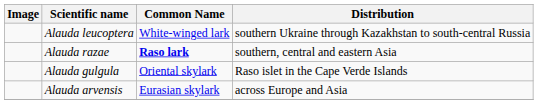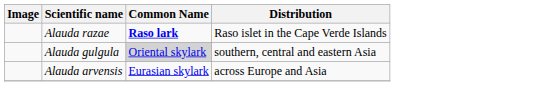- row: Alauda leucoptera | White-winged lark | southern Ukraine through Kazakhstan to south-central Russia
Alauda razae | Distribution: southern, central and eastern Asia -> Raso islet in the Cape Verde Islands
Alauda gulgula | Common Name: no background -> lightgrey background
Alauda gulgula | Distribution: Raso islet in the Cape Verde Islands -> southern, central and eastern Asia
